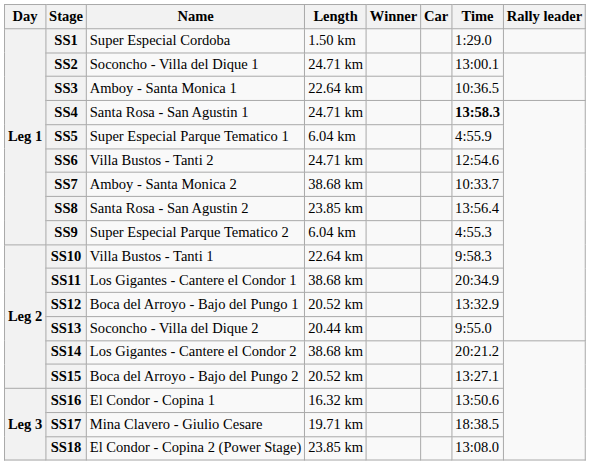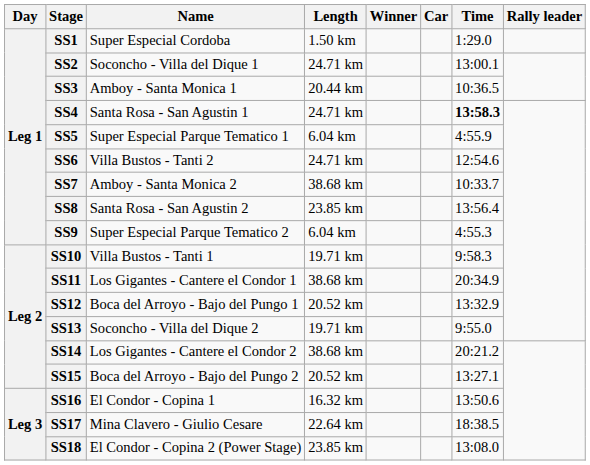SS3 | Length: 22.64 km -> 20.44 km
SS10 | Length: 22.64 km -> 19.71 km
SS13 | Length: 20.44 km -> 19.71 km
SS17 | Length: 19.71 km -> 22.64 km
